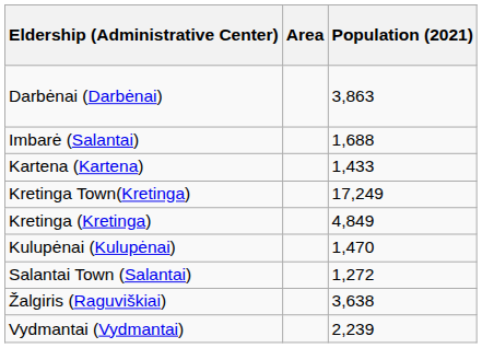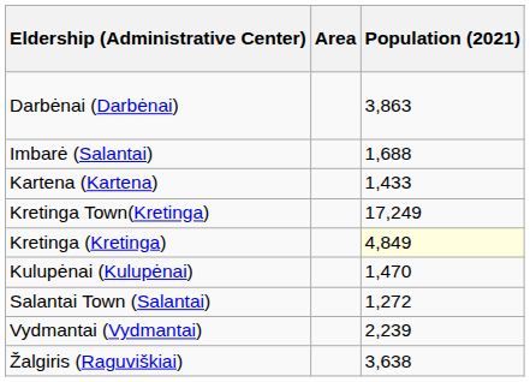Kretinga (Kretinga) | Population (2021): no background -> lightyellow background
rows swapped: Vydmantai (Vydmantai) <-> Žalgiris (Raguviškiai)
